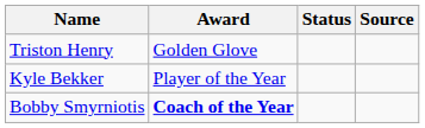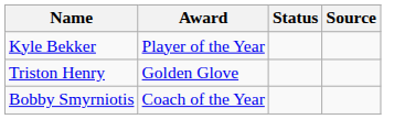rows swapped: Kyle Bekker <-> Triston Henry
Bobby Smyrniotis | Award: bold -> normal
